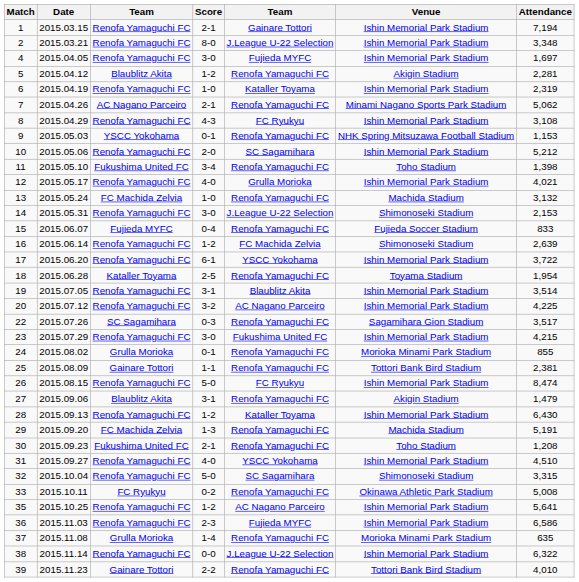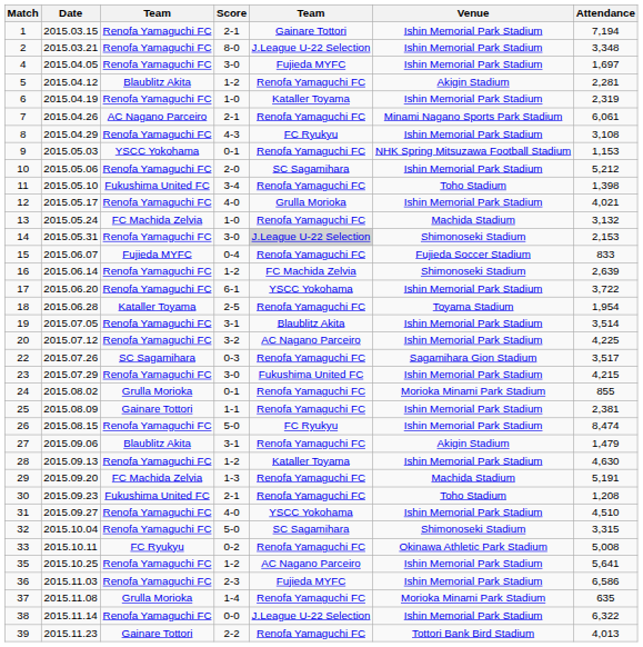7 | Attendance: 5,062 -> 6,061
14 | column 5: no background -> lightgrey background
25 | Venue: Tottori Bank Bird Stadium -> Ishin Memorial Park Stadium
28 | Attendance: 6,430 -> 4,630
39 | Attendance: 4,010 -> 4,013
